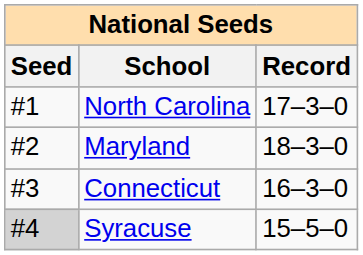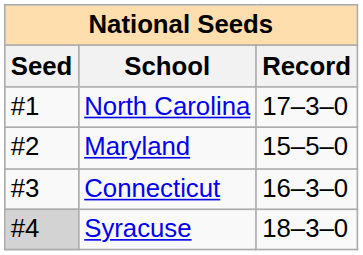Maryland | Record: 18–3–0 -> 15–5–0
Syracuse | Record: 15–5–0 -> 18–3–0
